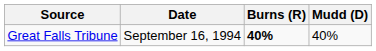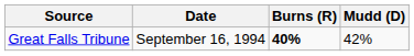Great Falls Tribune | Mudd (D): 40% -> 42%
